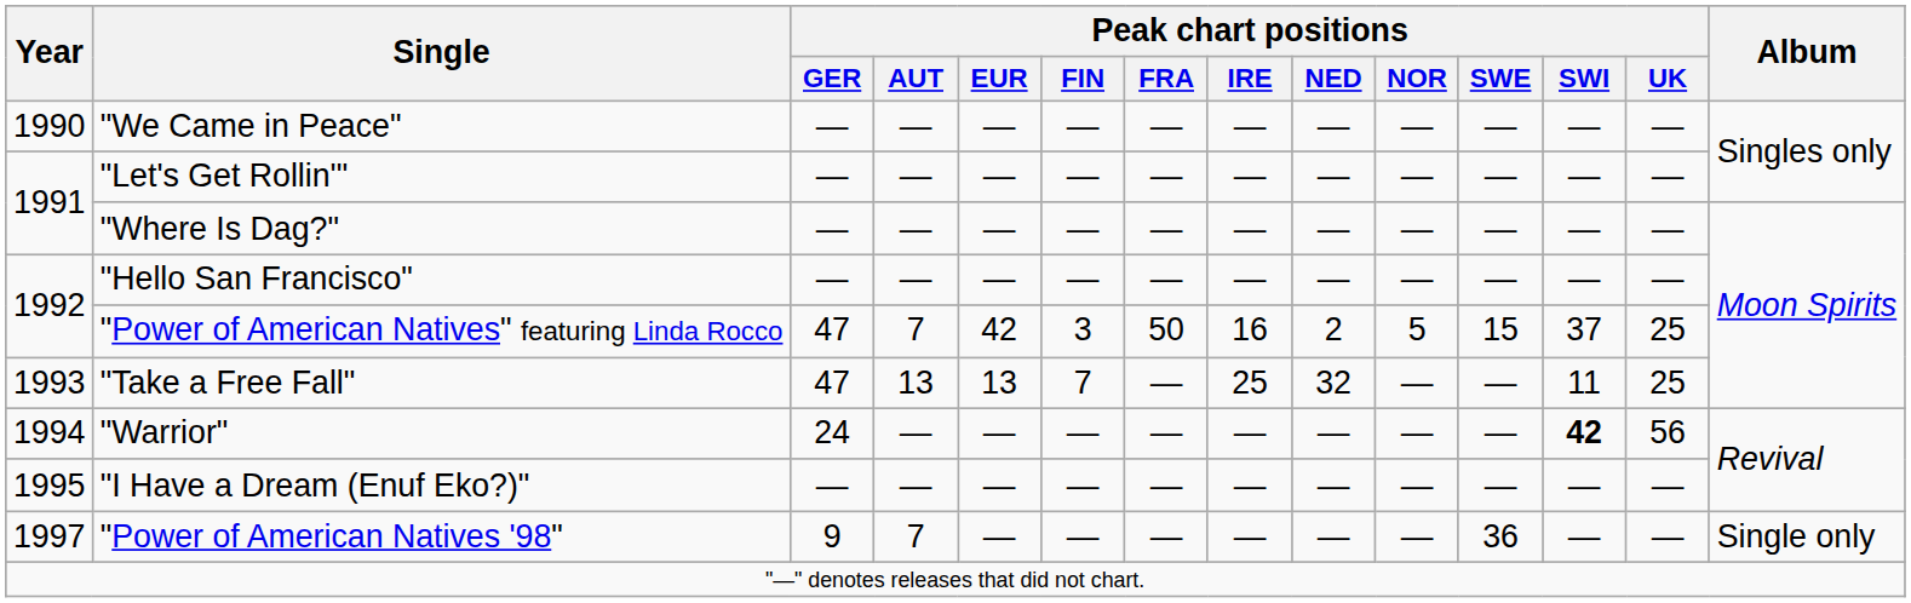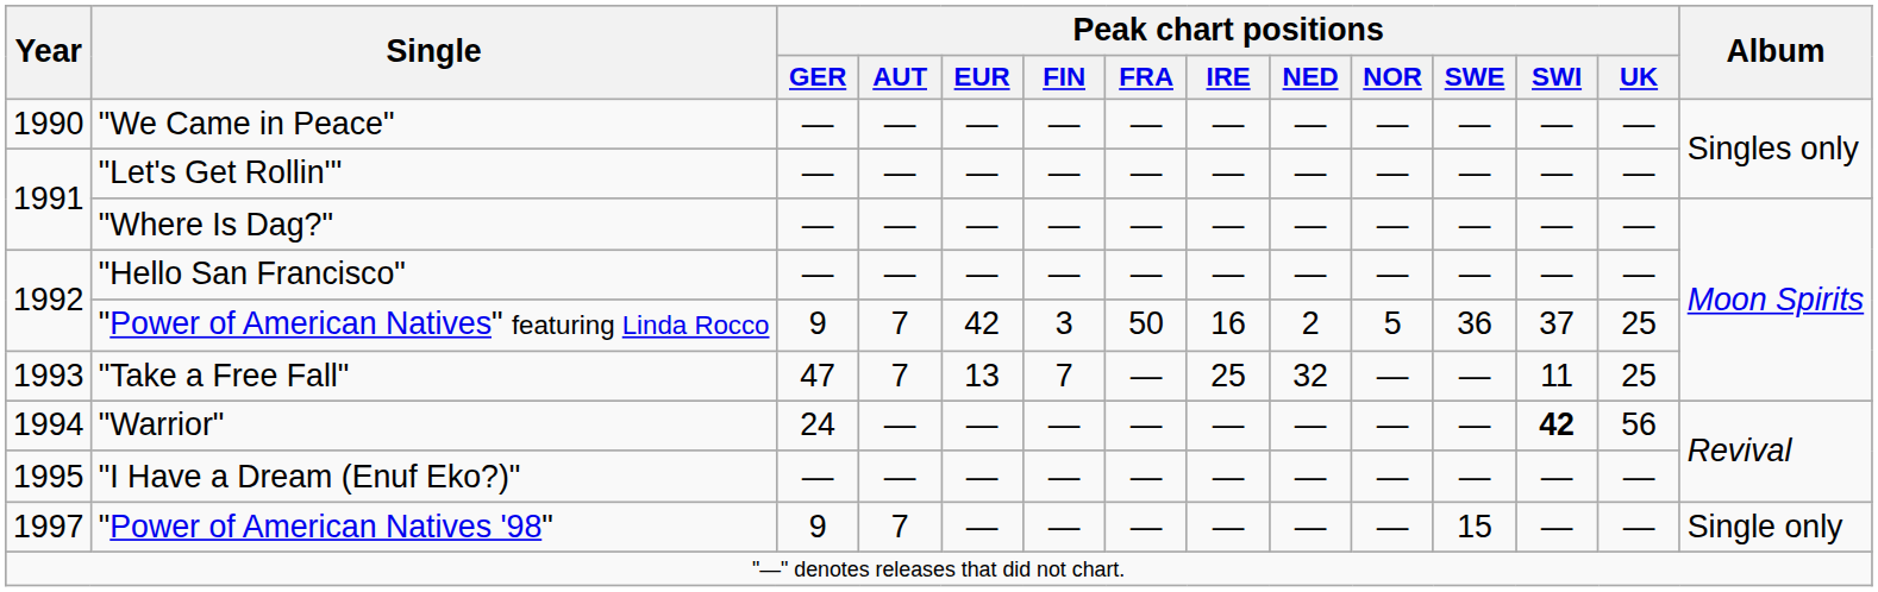"Power of American Natives" featuring Linda Rocco | Peak chart positions / GER: 47 -> 9
"Power of American Natives" featuring Linda Rocco | Peak chart positions / SWE: 15 -> 36
"Take a Free Fall" | Peak chart positions / AUT: 13 -> 7
"Power of American Natives '98" | Peak chart positions / SWE: 36 -> 15
